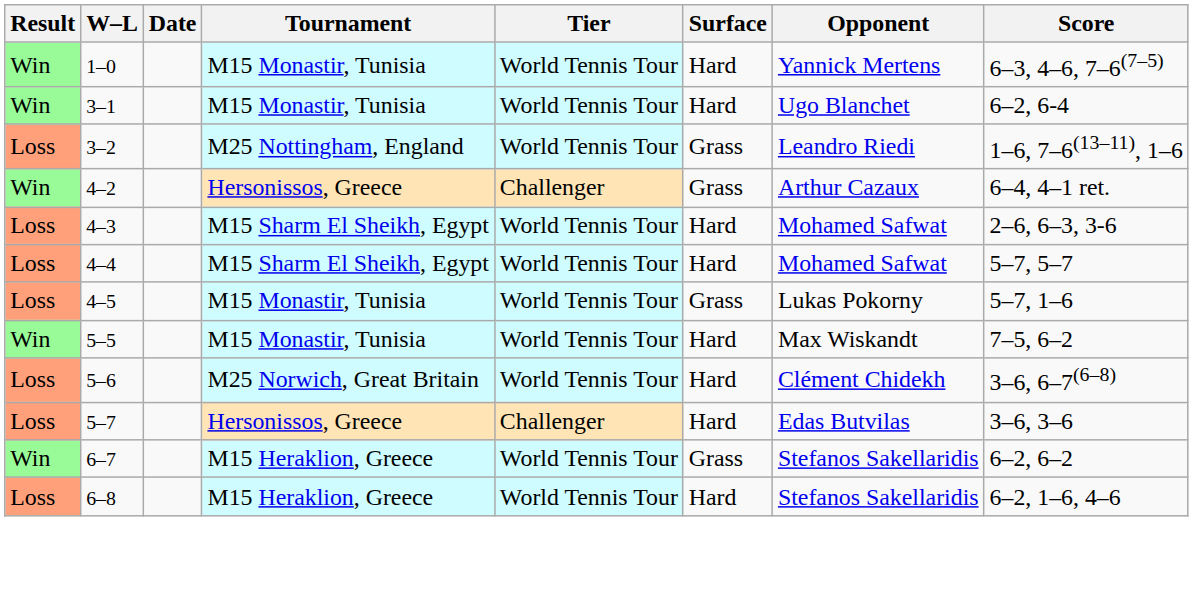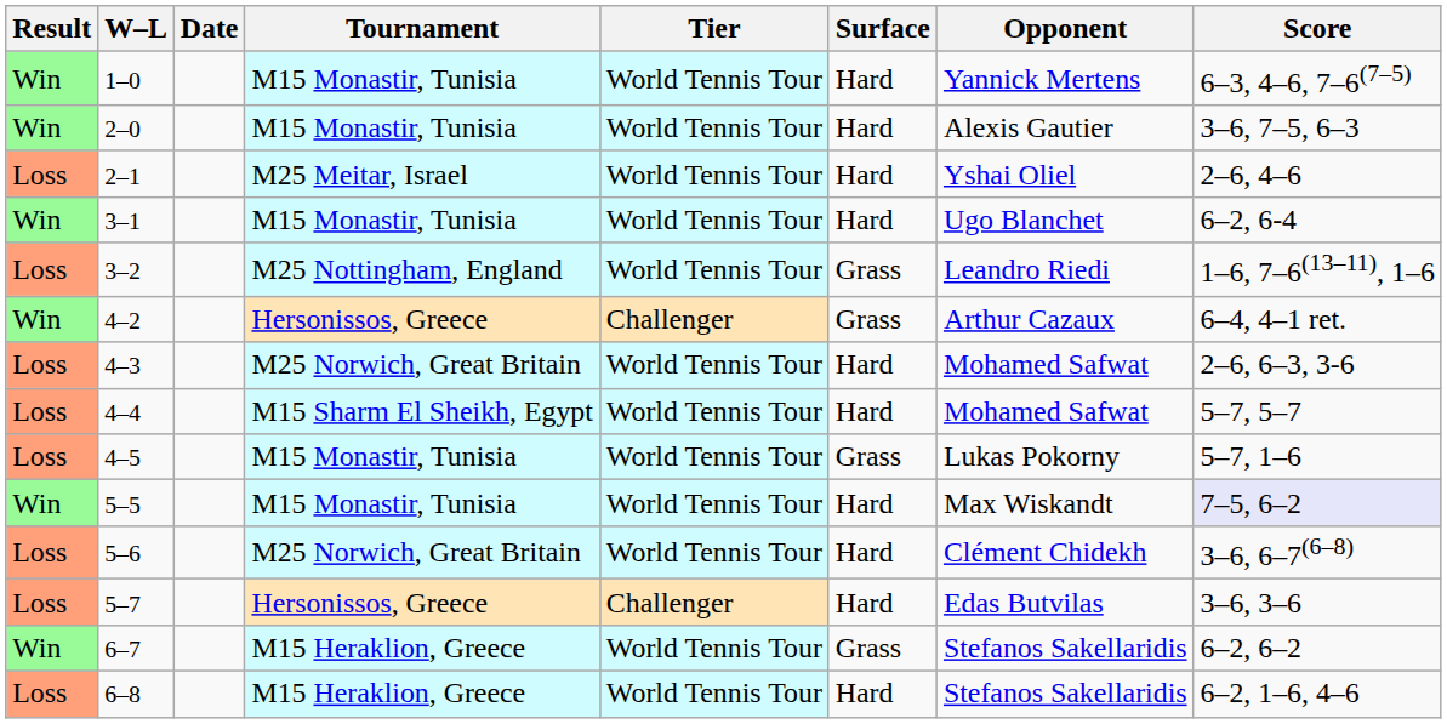+ row: Win | 2–0 | M15 Monastir, Tunisia | World Tennis Tour | Hard | Alexis Gautier | 3–6, 7–5, 6–3
+ row: Loss | 2–1 | M25 Meitar, Israel | World Tennis Tour | Hard | Yshai Oliel | 2–6, 4–6
4–3 | Tournament: M15 Sharm El Sheikh, Egypt -> M25 Norwich, Great Britain
5–5 | Score: no background -> lavender background
